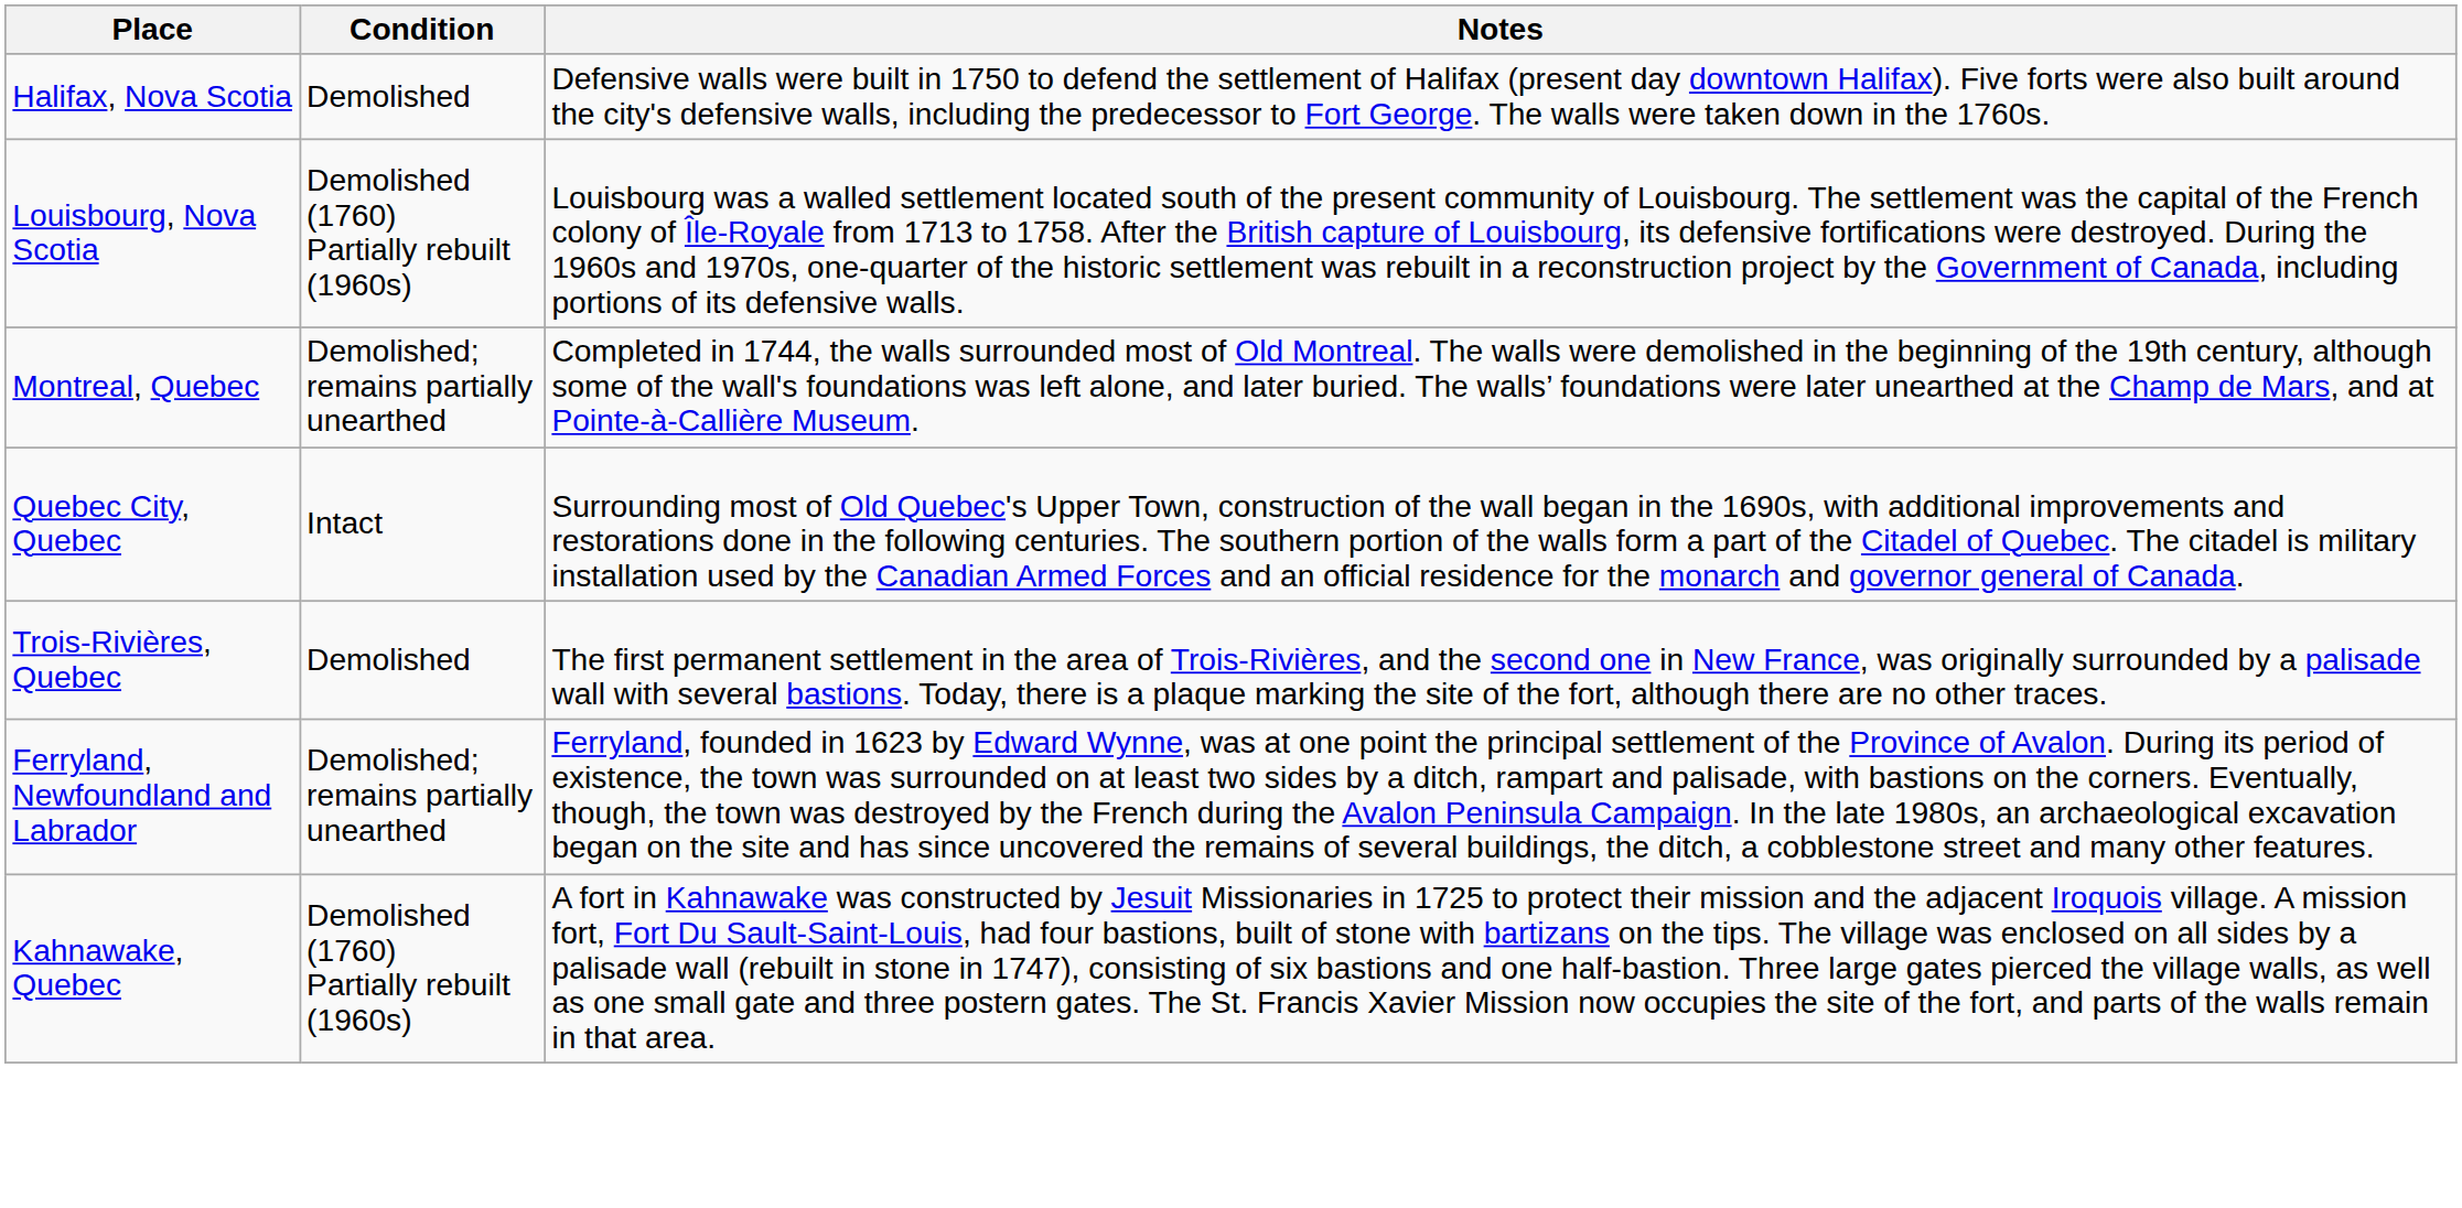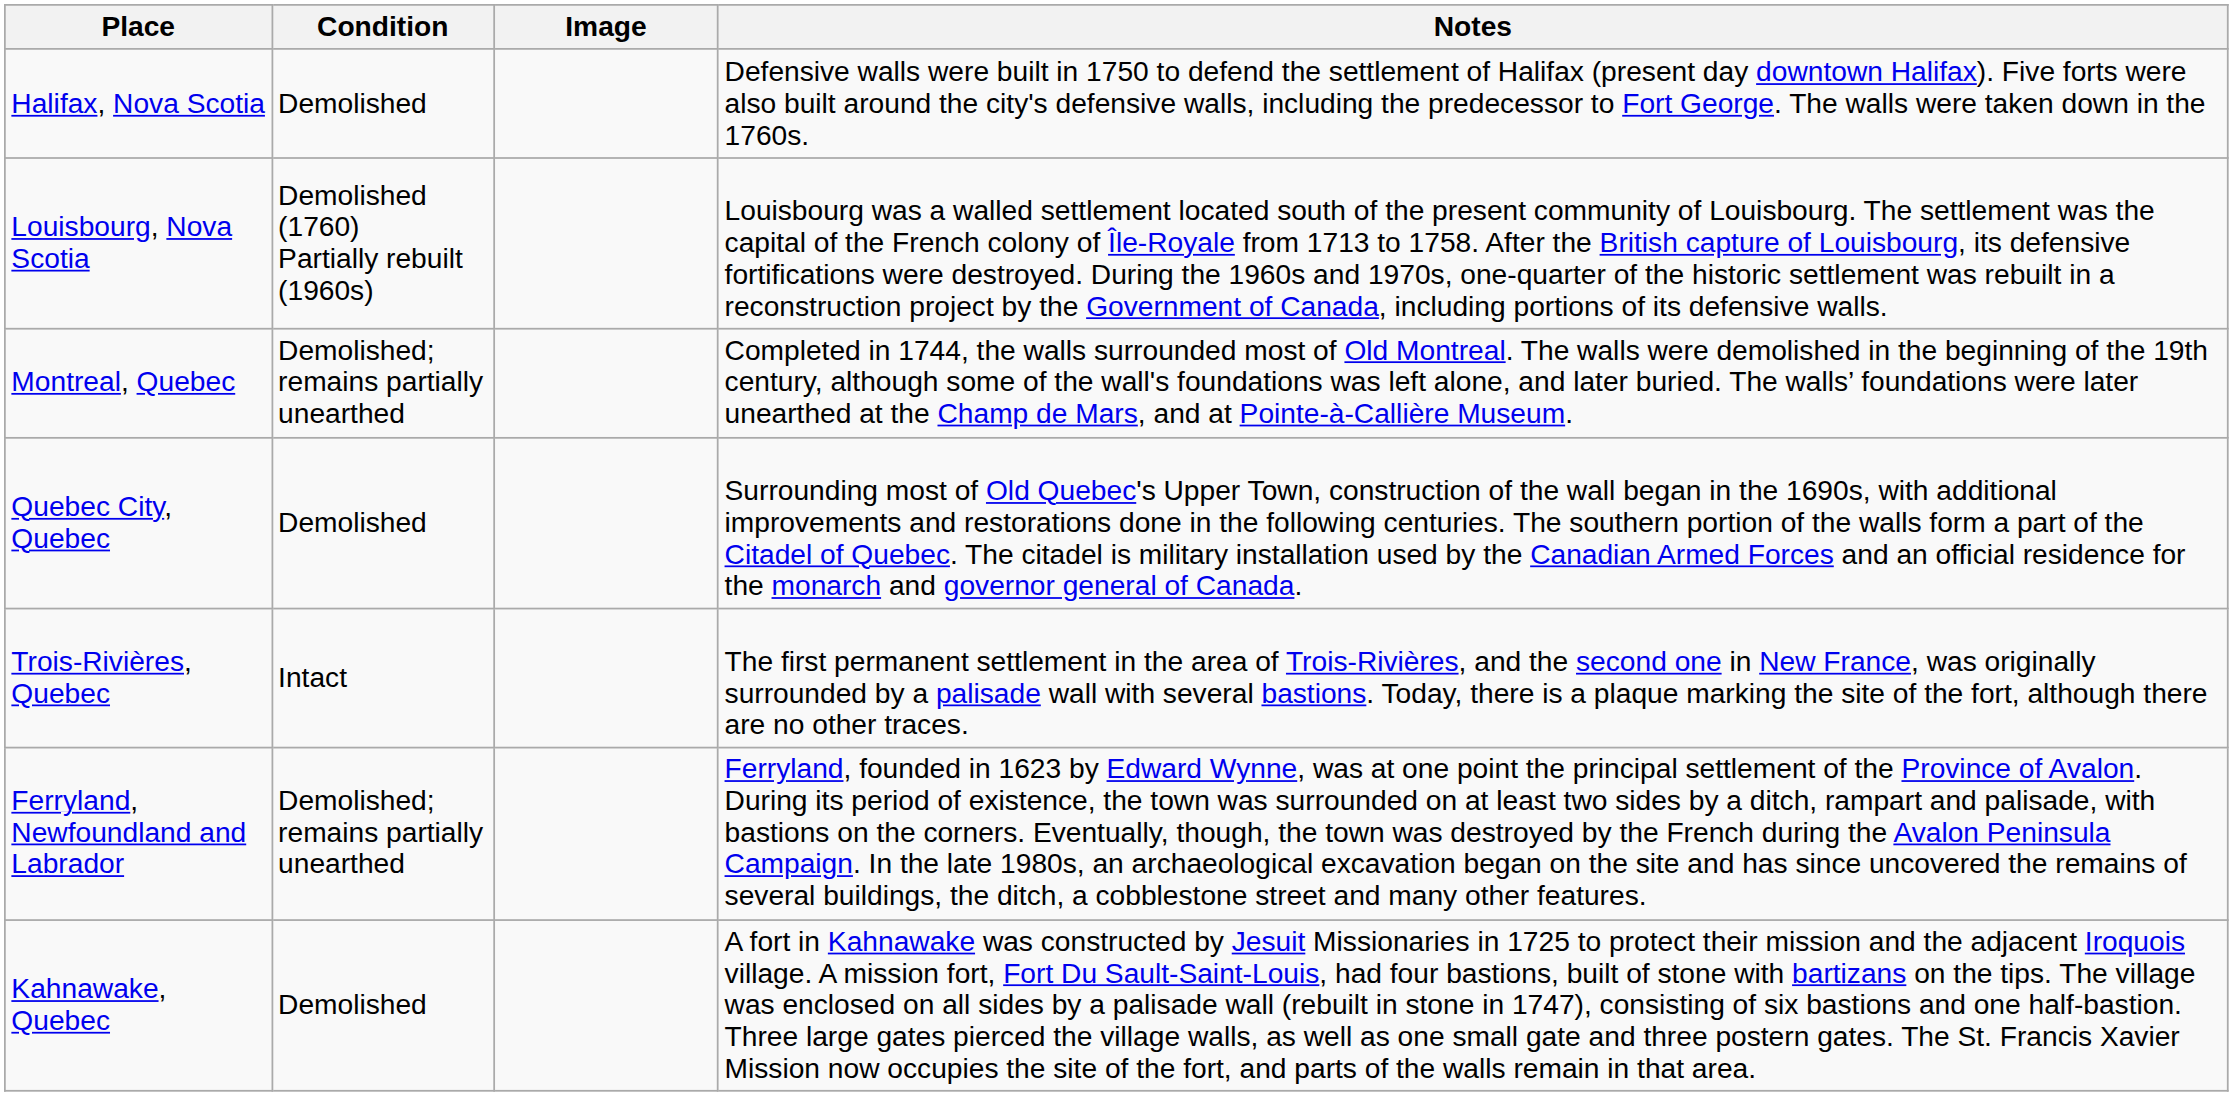+ column: Image
Quebec City, Quebec | Condition: Intact -> Demolished
Trois-Rivières, Quebec | Condition: Demolished -> Intact
Kahnawake, Quebec | Condition: Demolished (1760) Partially rebuilt (1960s) -> Demolished
